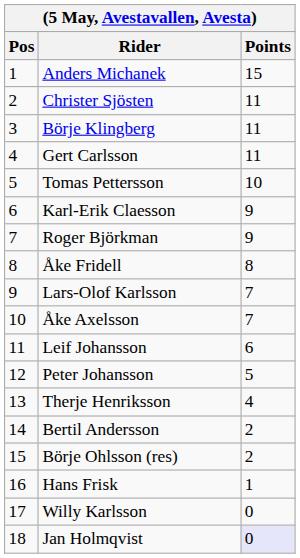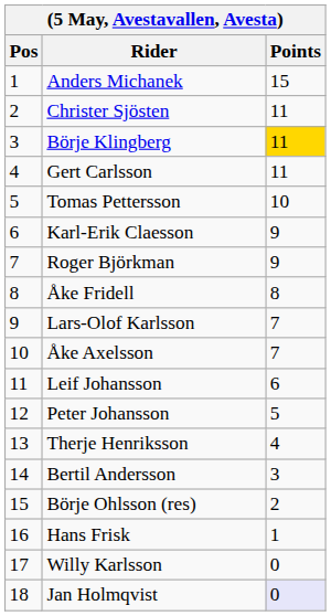Börje Klingberg | Points: no background -> gold background
Bertil Andersson | Points: 2 -> 3
